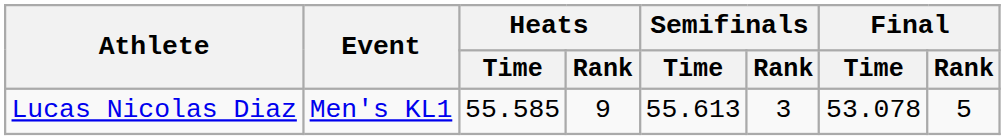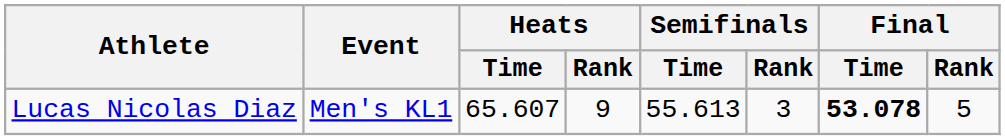Lucas Nicolas Diaz | Heats / Time: 55.585 -> 65.607
Lucas Nicolas Diaz | Final / Time: normal -> bold
